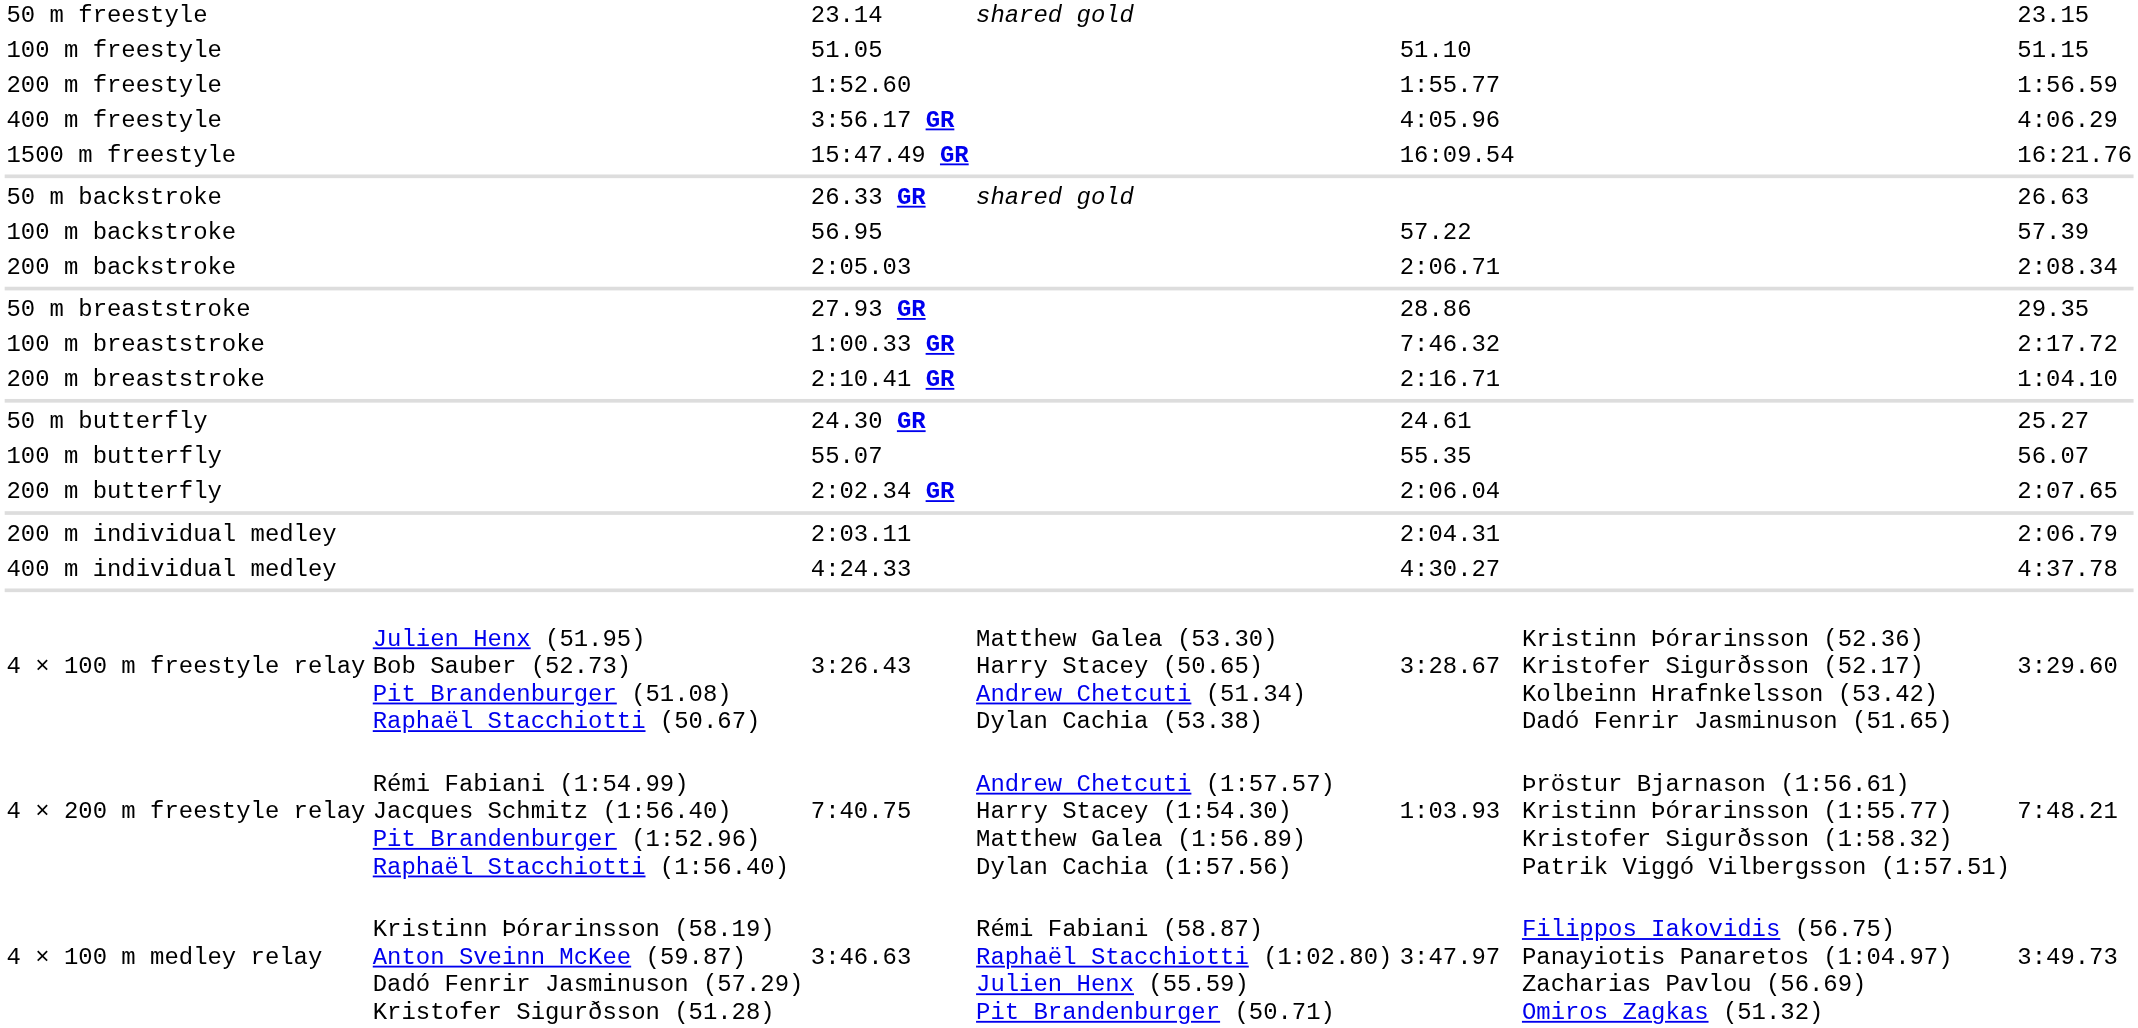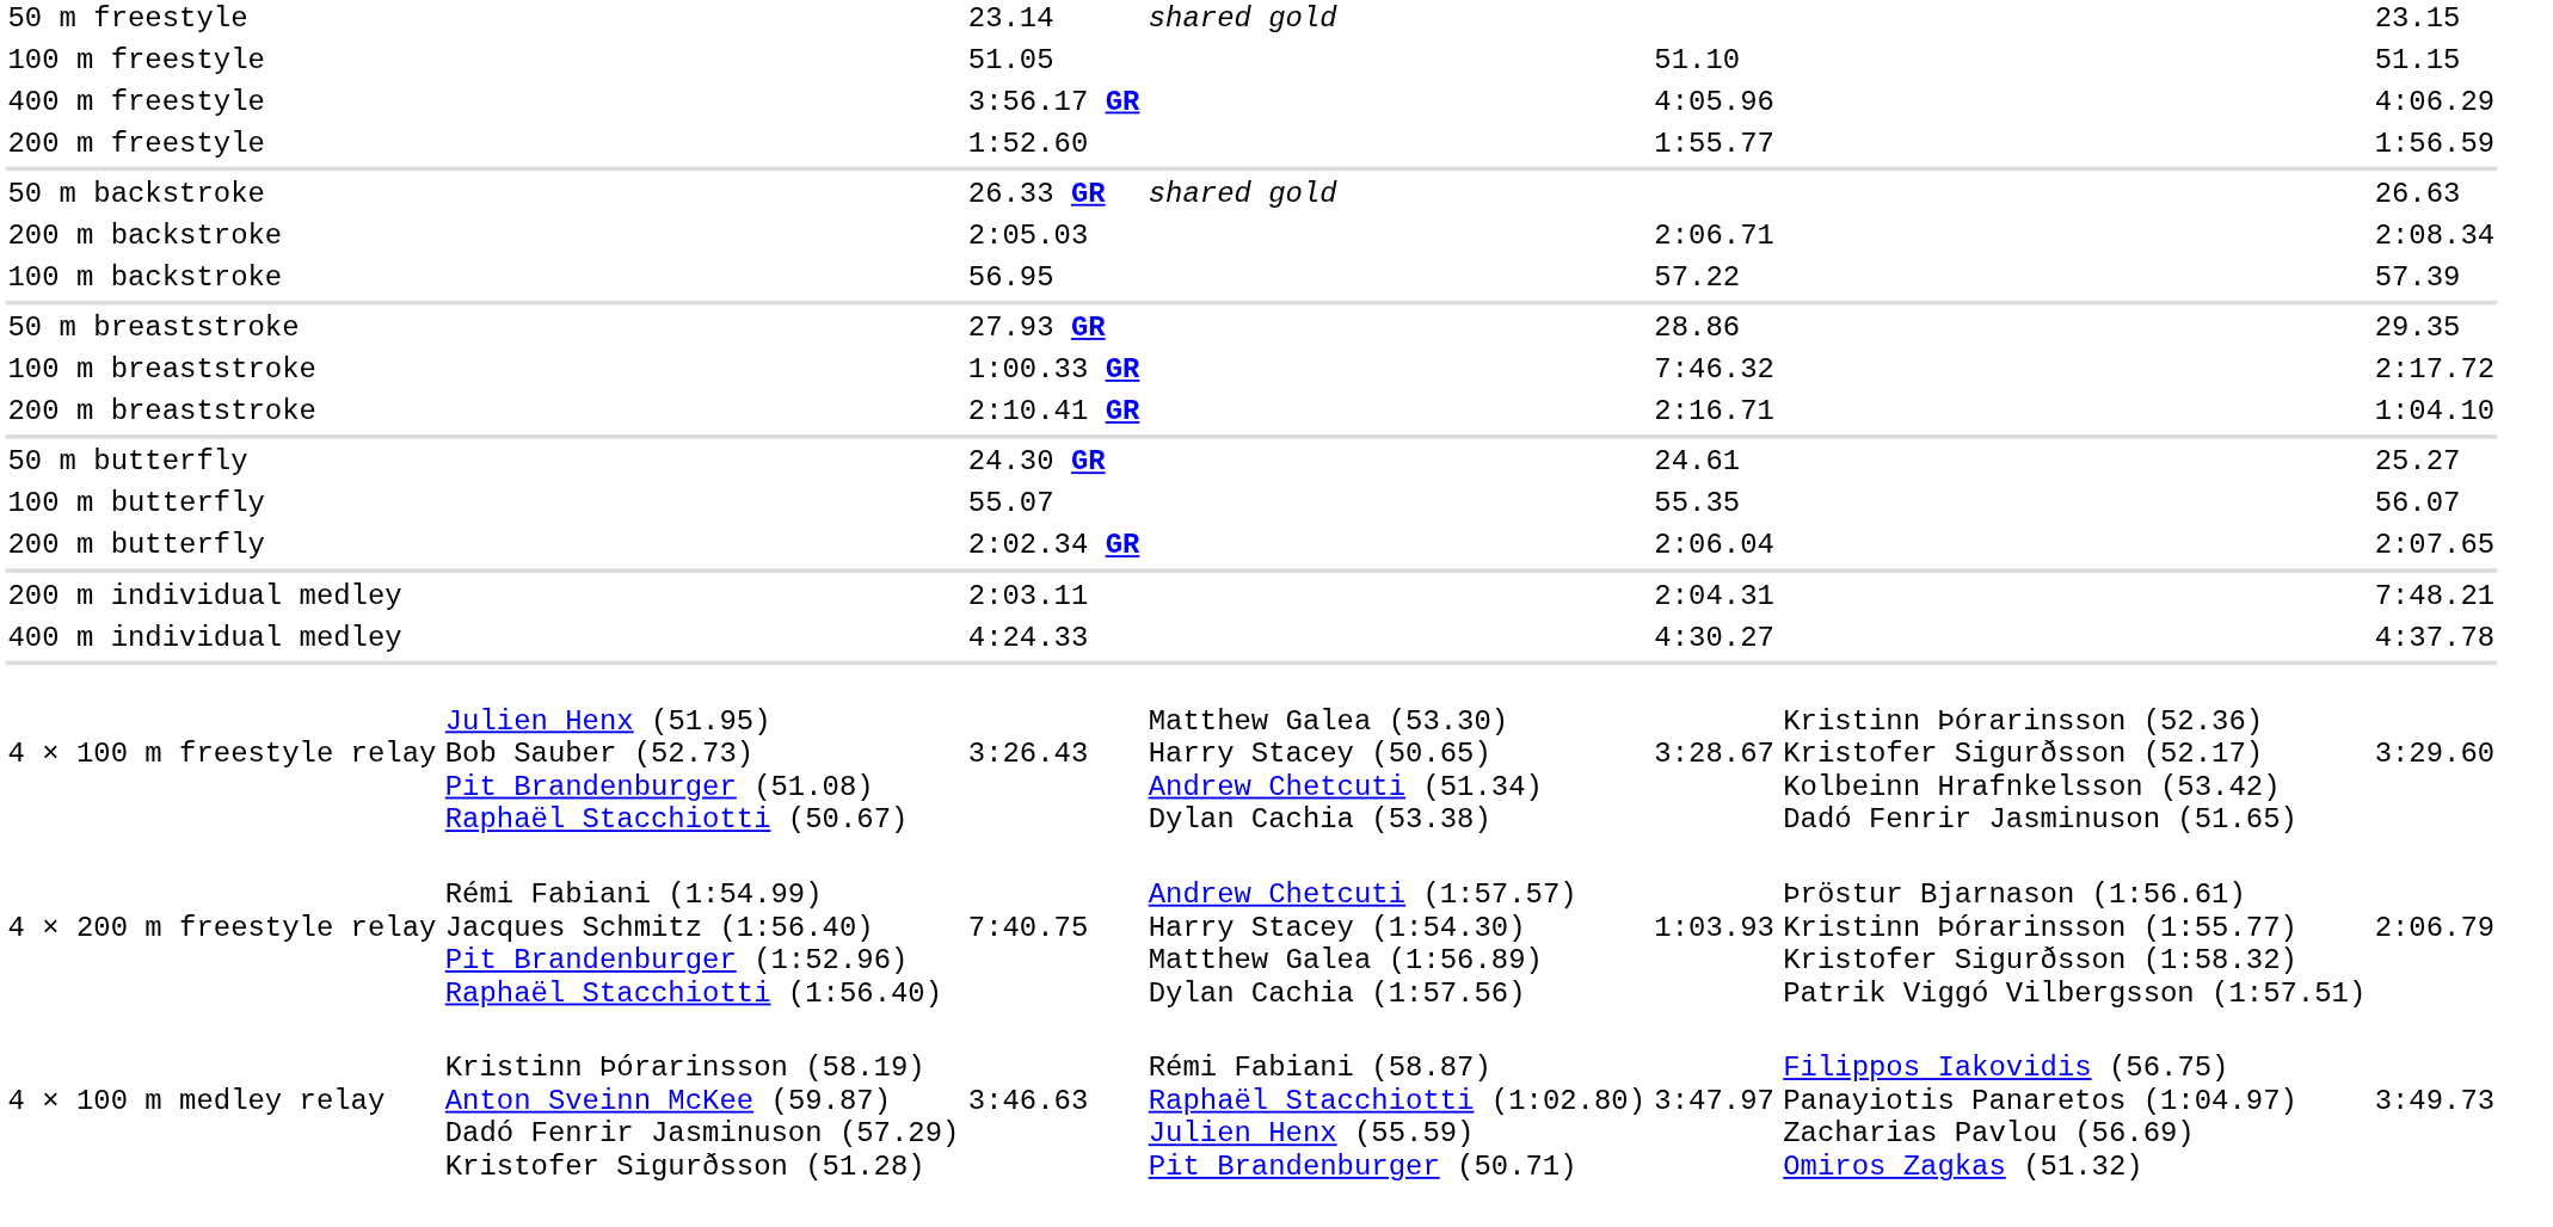rows swapped: 200 m freestyle <-> 400 m freestyle
- row: 1500 m freestyle | 15:47.49 GR | 16:09.54 | 16:21.76
rows swapped: 100 m backstroke <-> 200 m backstroke
200 m individual medley | column 7: 2:06.79 -> 7:48.21
4 × 200 m freestyle relay | column 7: 7:48.21 -> 2:06.79
